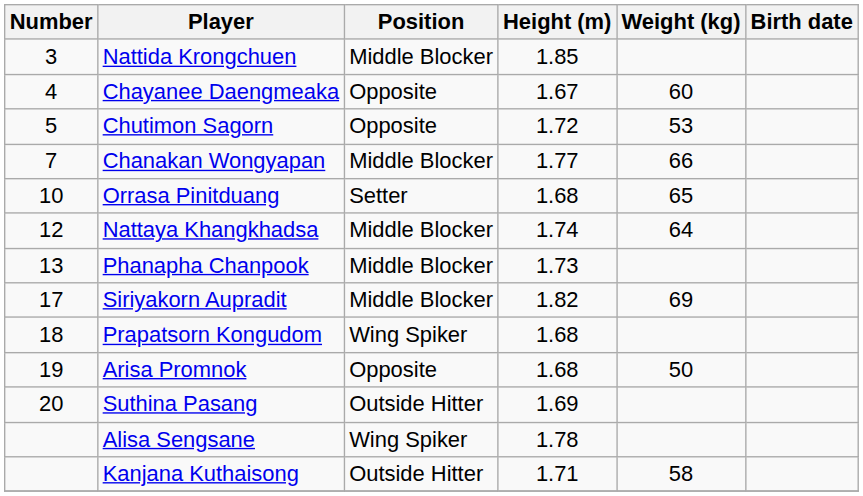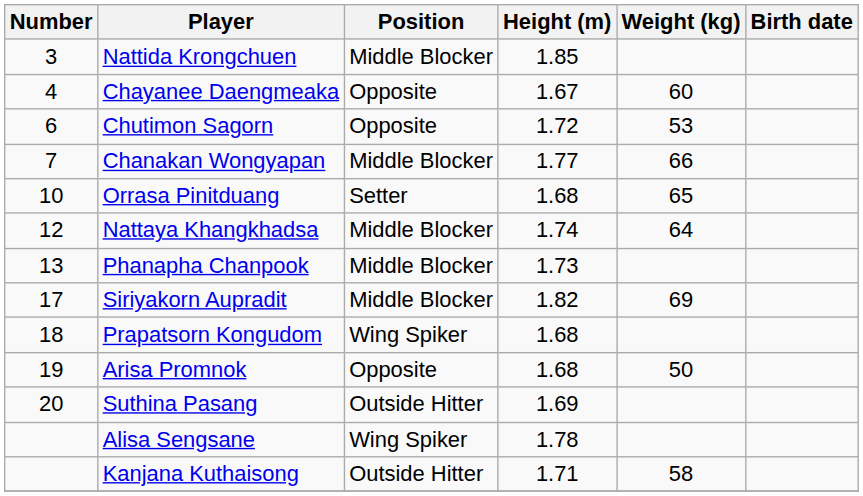Chutimon Sagorn | Number: 5 -> 6
